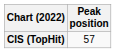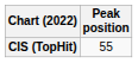CIS (TopHit) | Peak position: 57 -> 55
